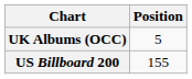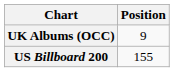UK Albums (OCC) | Position: 5 -> 9
